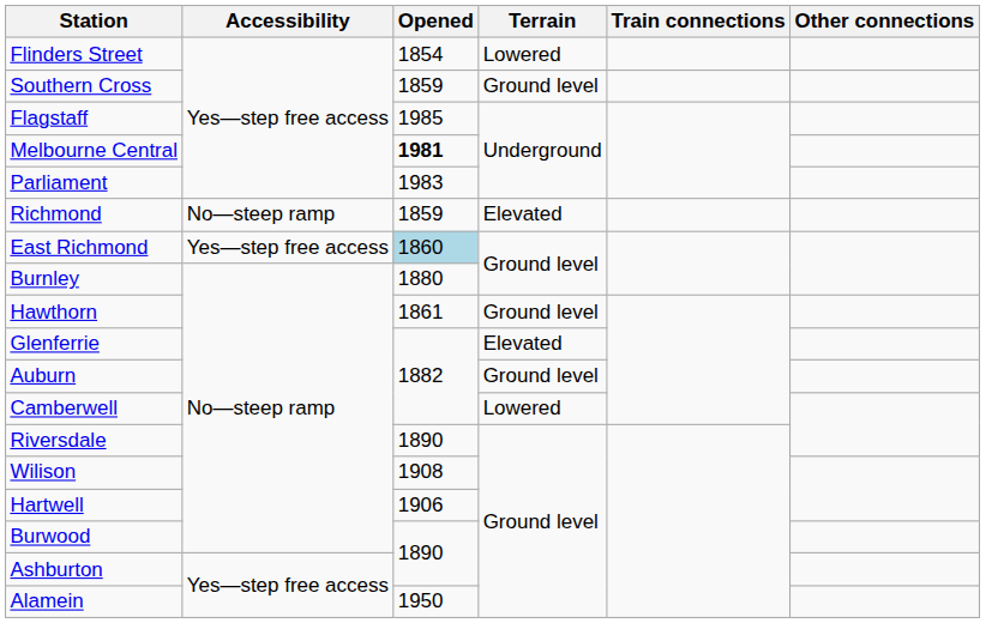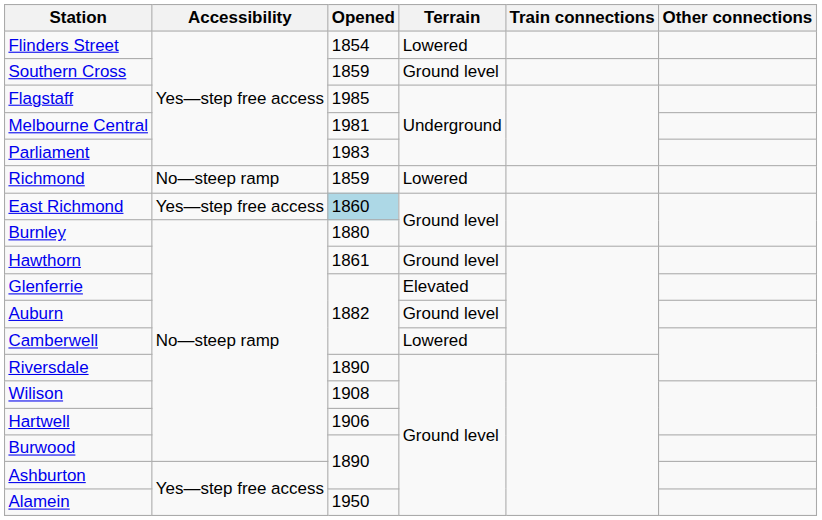Melbourne Central | Opened: bold -> normal
Richmond | Terrain: Elevated -> Lowered
